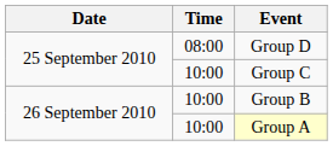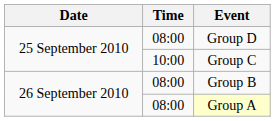Group B | Time: 10:00 -> 08:00
Group A | Time: 10:00 -> 08:00
